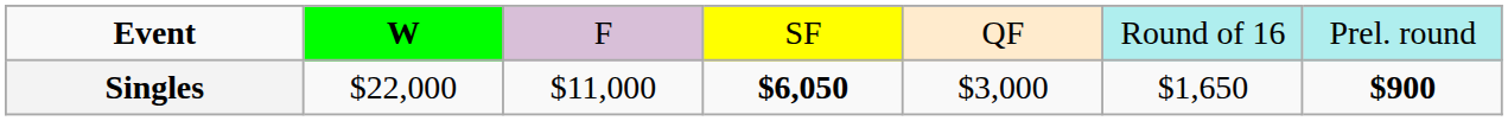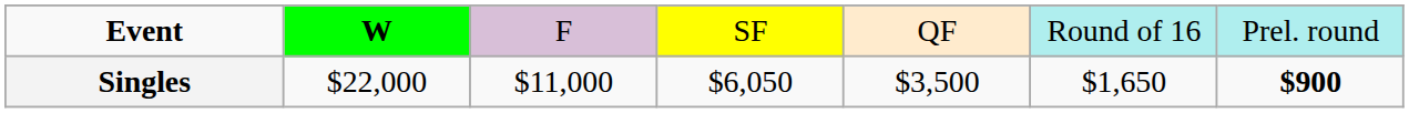Singles | column 4: bold -> normal
Singles | column 5: $3,000 -> $3,500
